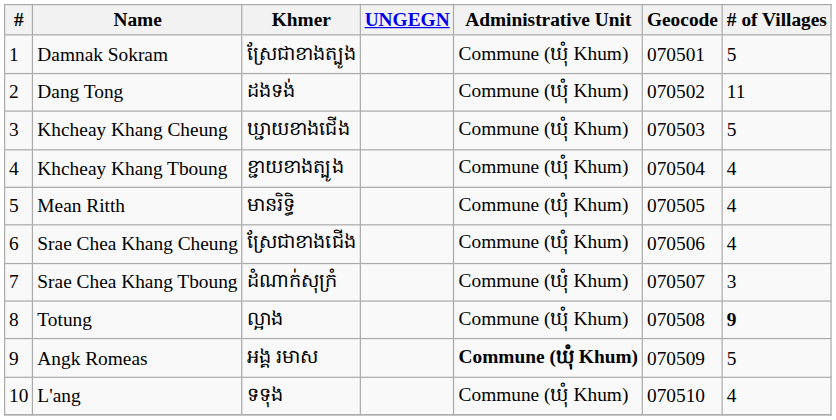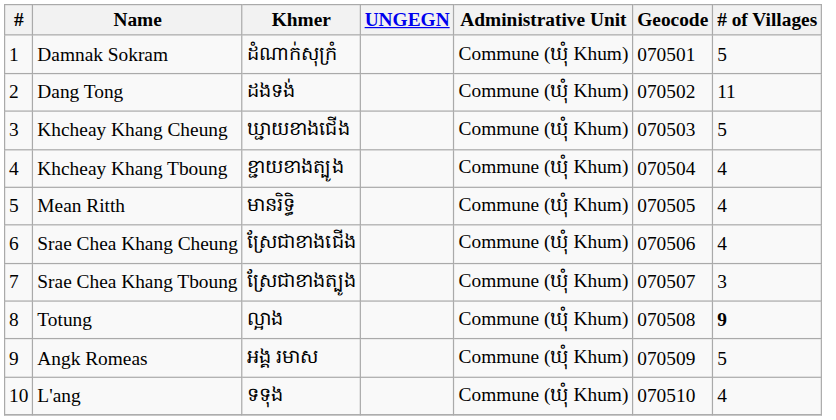Damnak Sokram | Khmer: ស្រែជាខាងត្បូង -> ដំណាក់សុក្រំ
Srae Chea Khang Tboung | Khmer: ដំណាក់សុក្រំ -> ស្រែជាខាងត្បូង
Angk Romeas | Administrative Unit: bold -> normal
